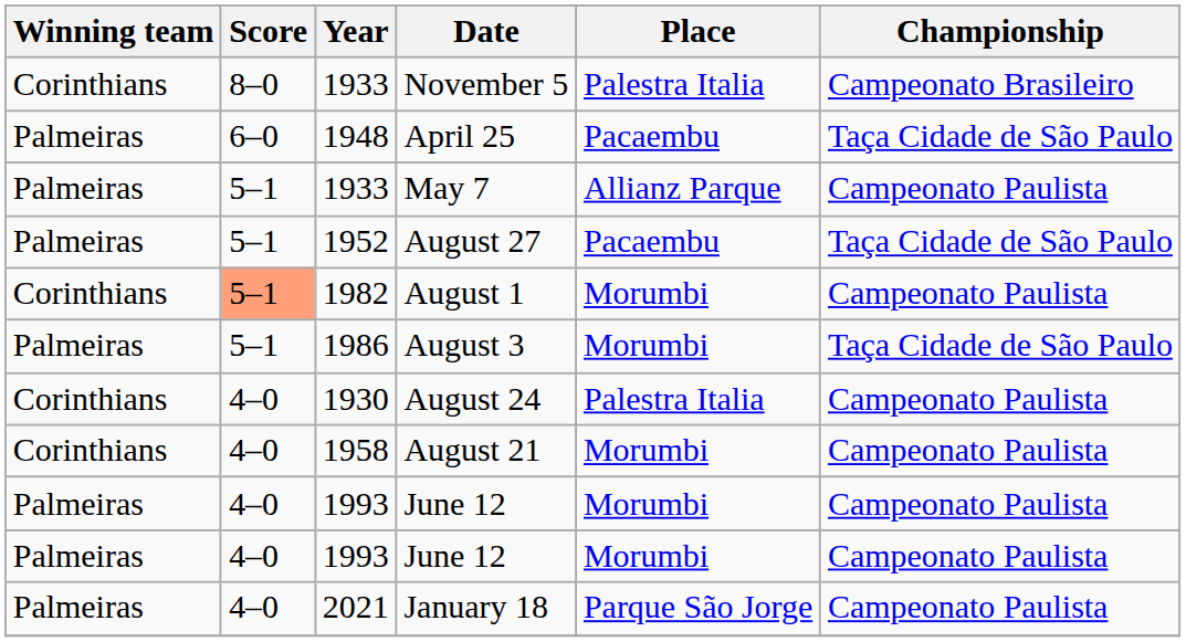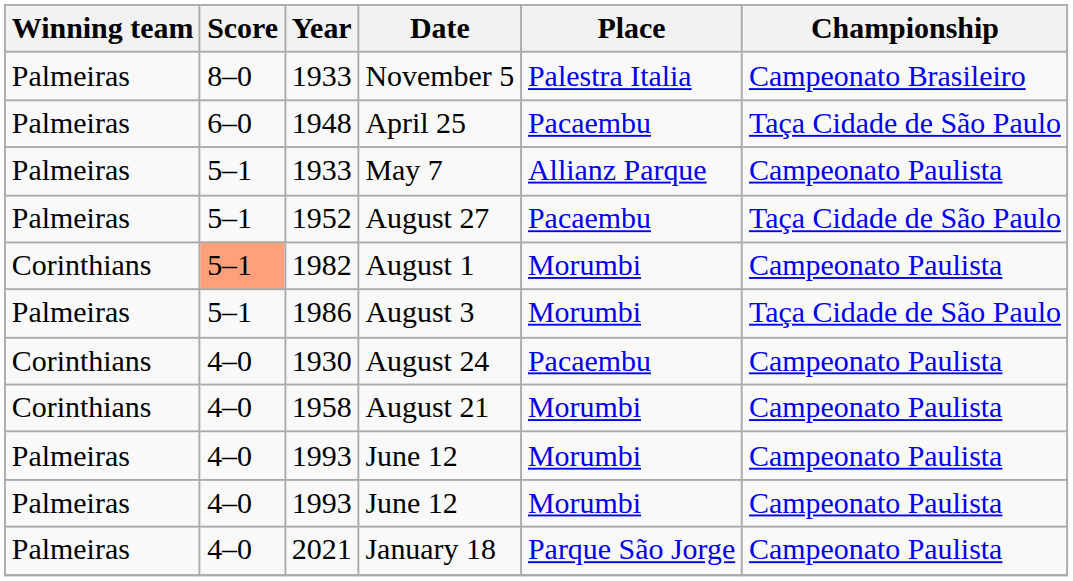November 5 | Winning team: Corinthians -> Palmeiras
August 24 | Place: Palestra Italia -> Pacaembu
